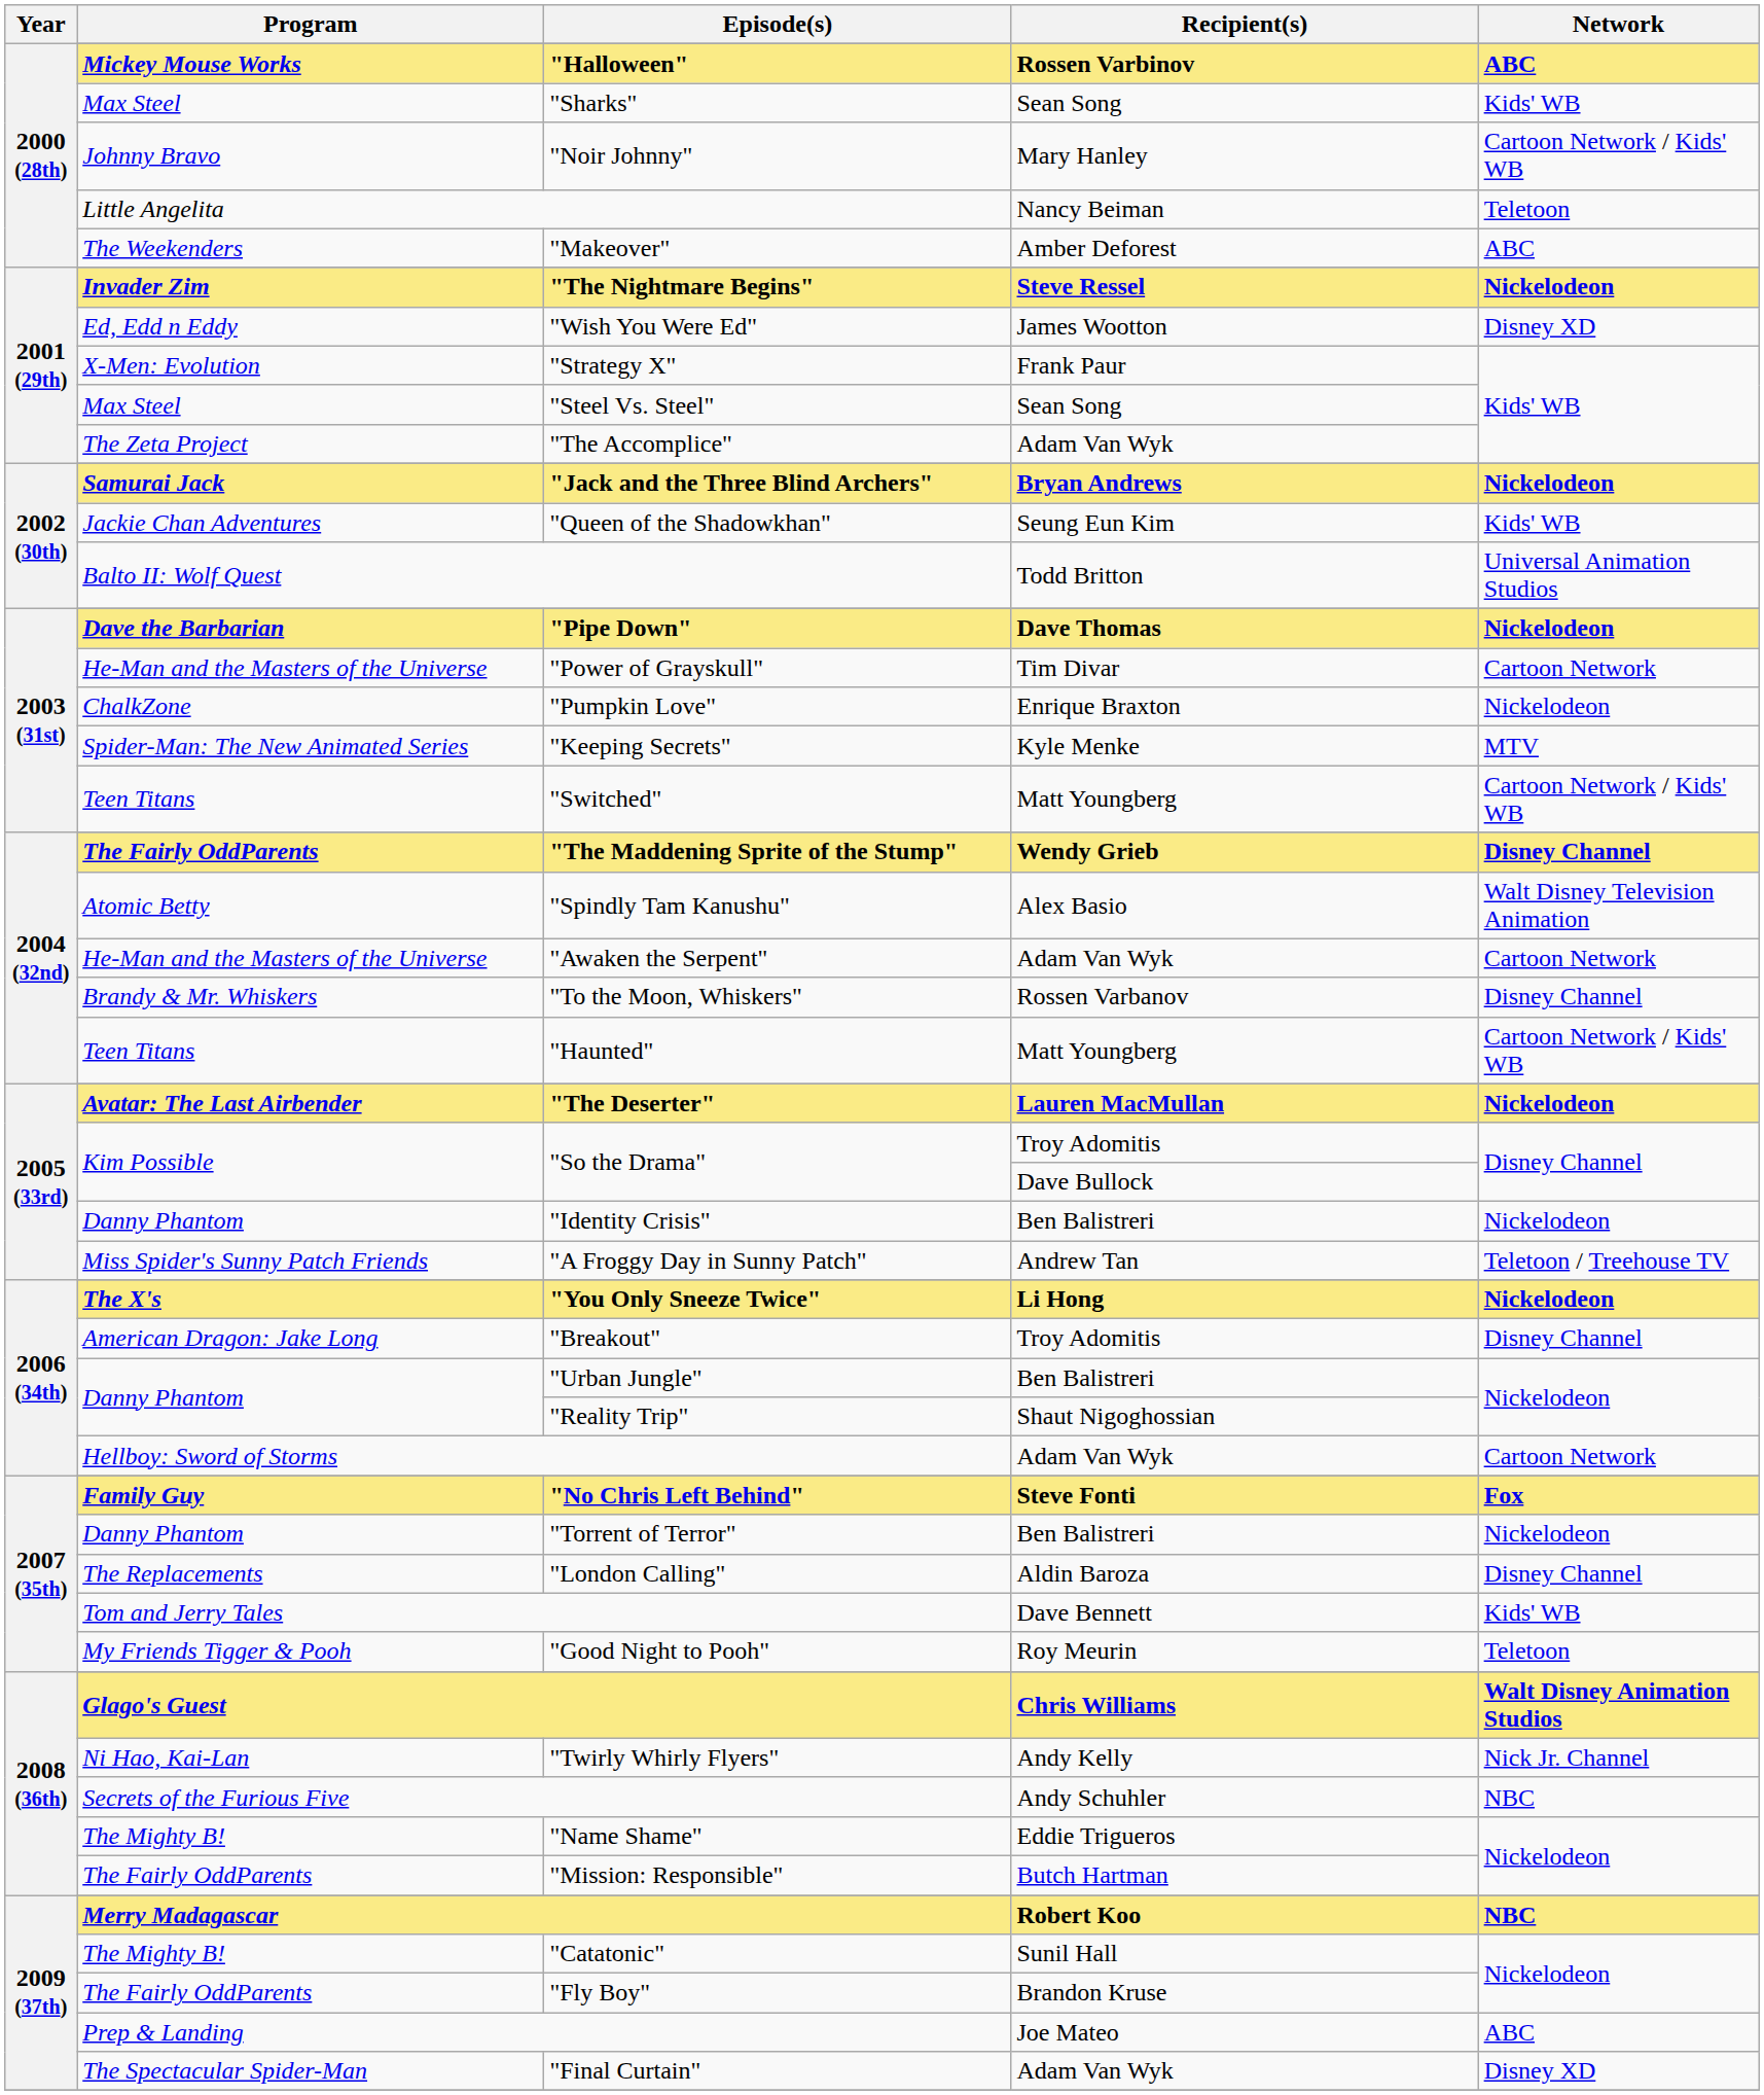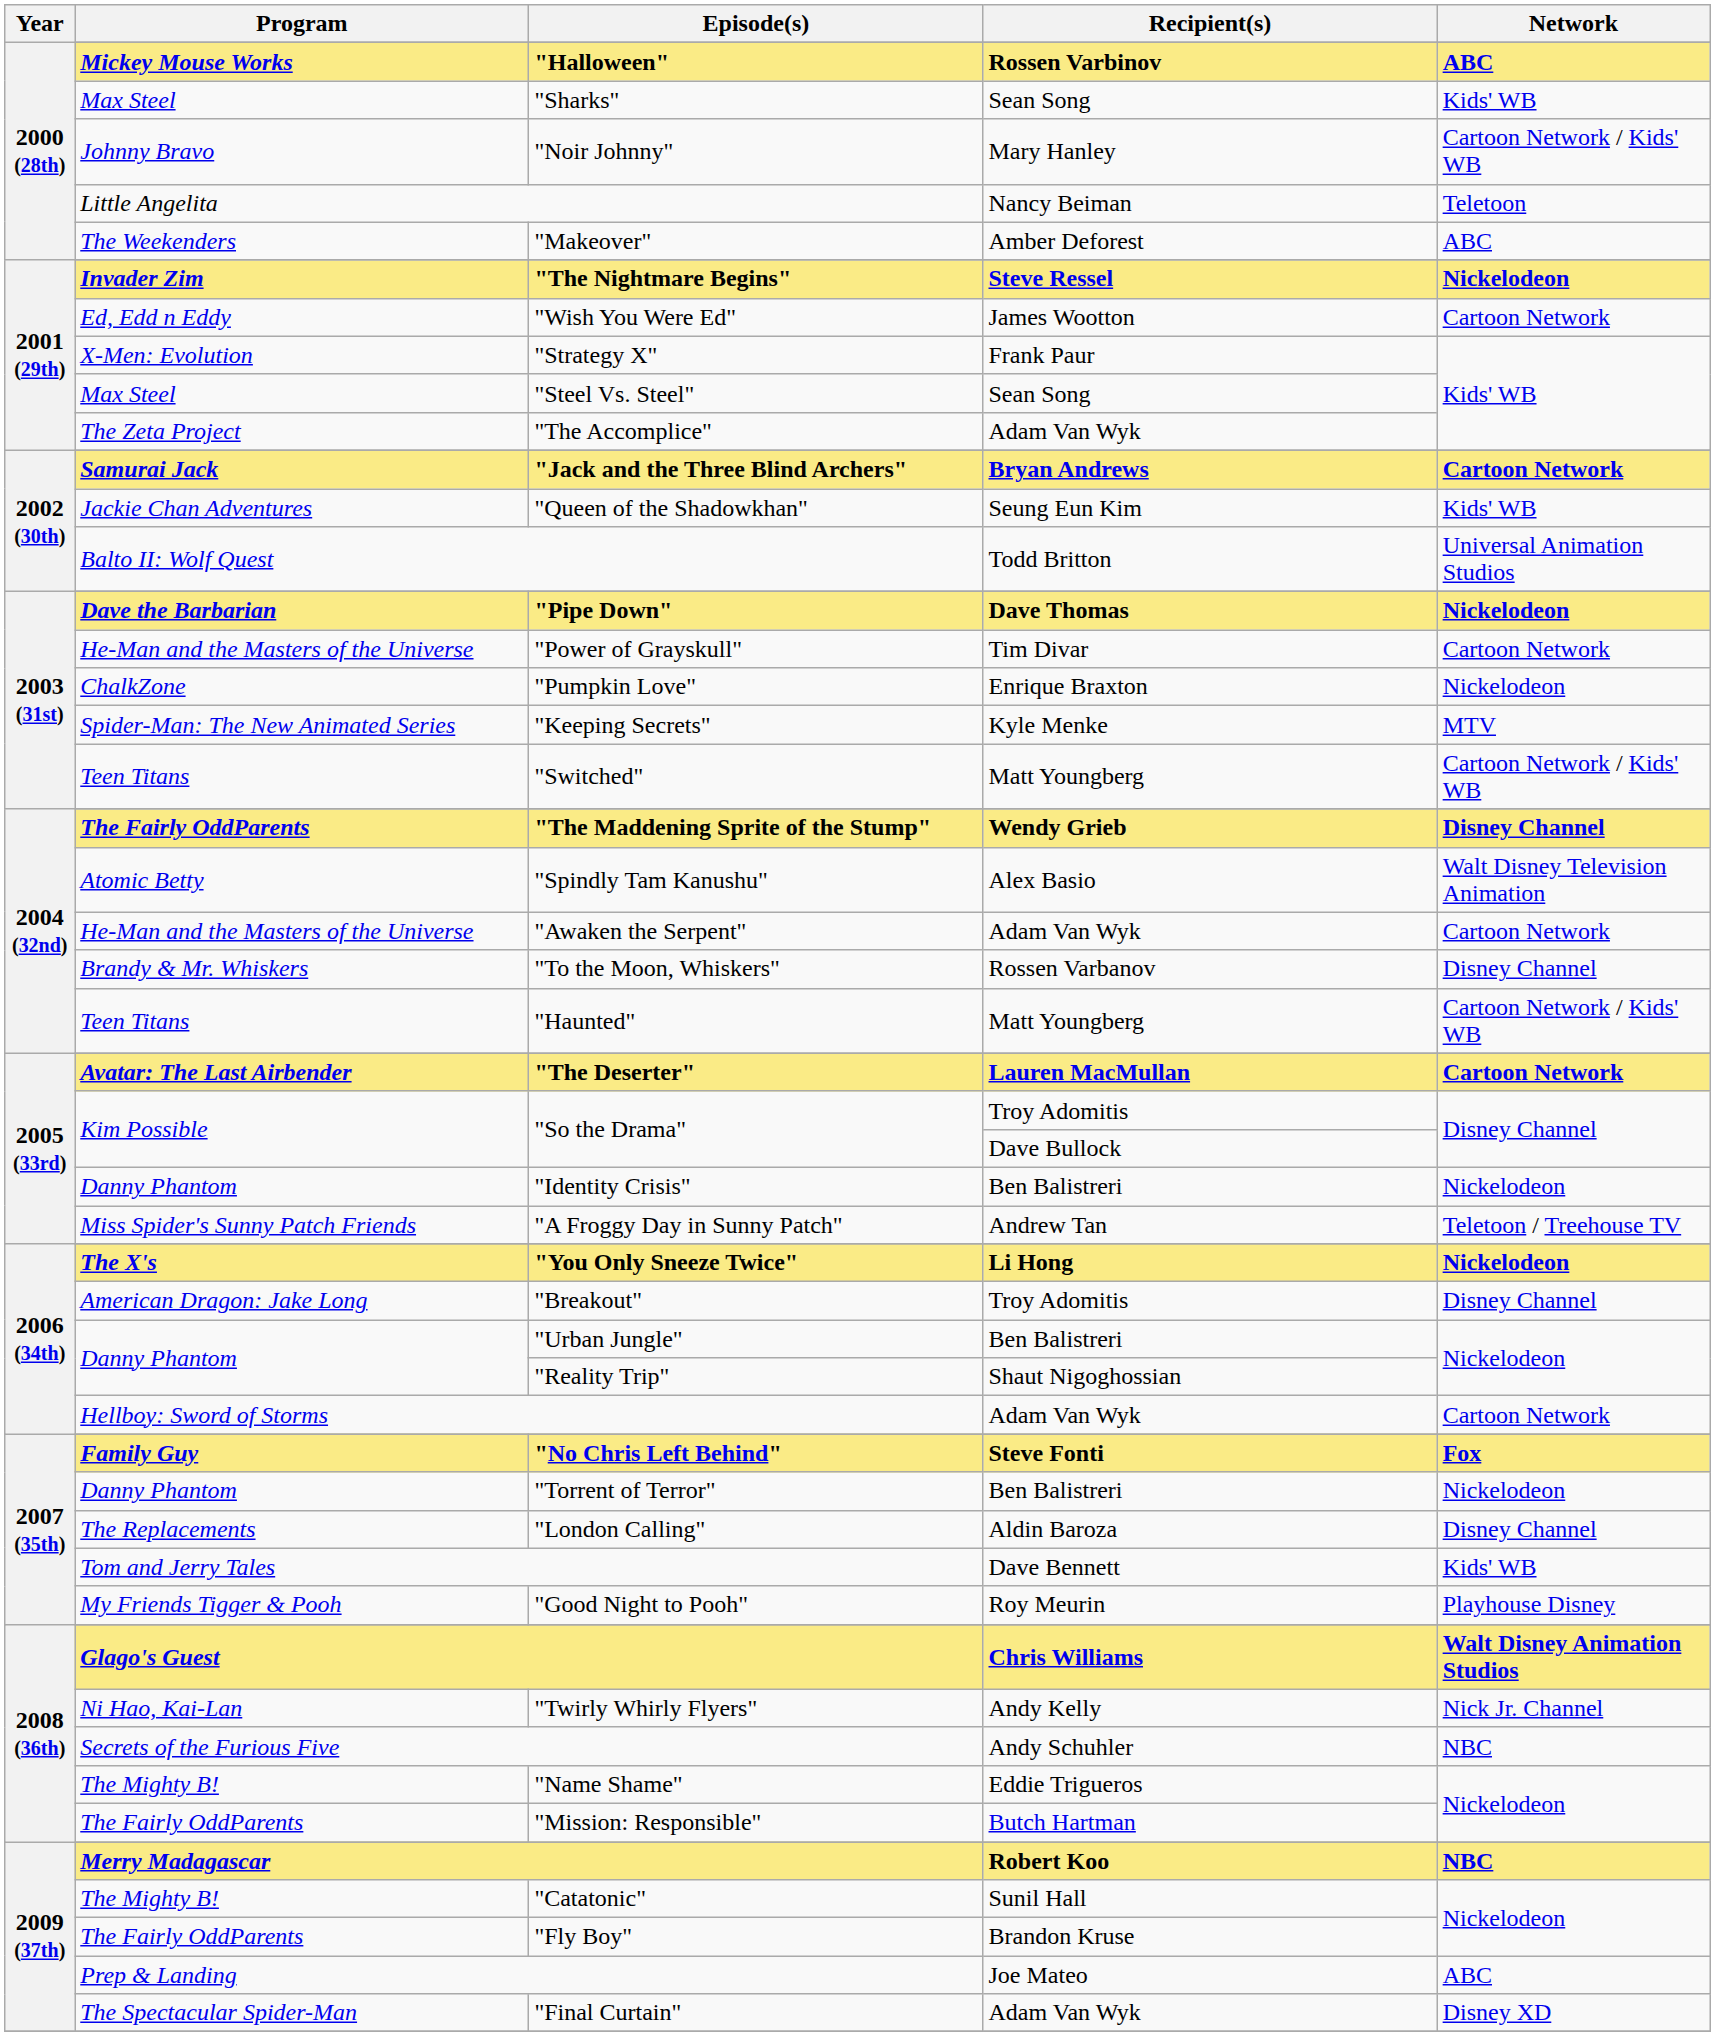"Wish You Were Ed" | Network: Disney XD -> Cartoon Network
"Jack and the Three Blind Archers" | Network: Nickelodeon -> Cartoon Network
"The Deserter" | Network: Nickelodeon -> Cartoon Network
"Good Night to Pooh" | Network: Teletoon -> Playhouse Disney
